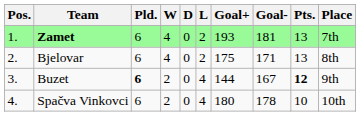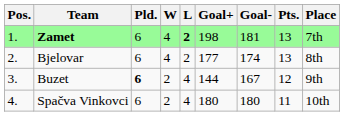- column: D | 0 | 0 | 0 | 0
Zamet | L: normal -> bold
Zamet | Goal+: 193 -> 198
Bjelovar | Goal+: 175 -> 177
Bjelovar | Goal-: 171 -> 174
Buzet | Pts.: bold -> normal
Spačva Vinkovci | Goal-: 178 -> 180
Spačva Vinkovci | Pts.: 10 -> 11
